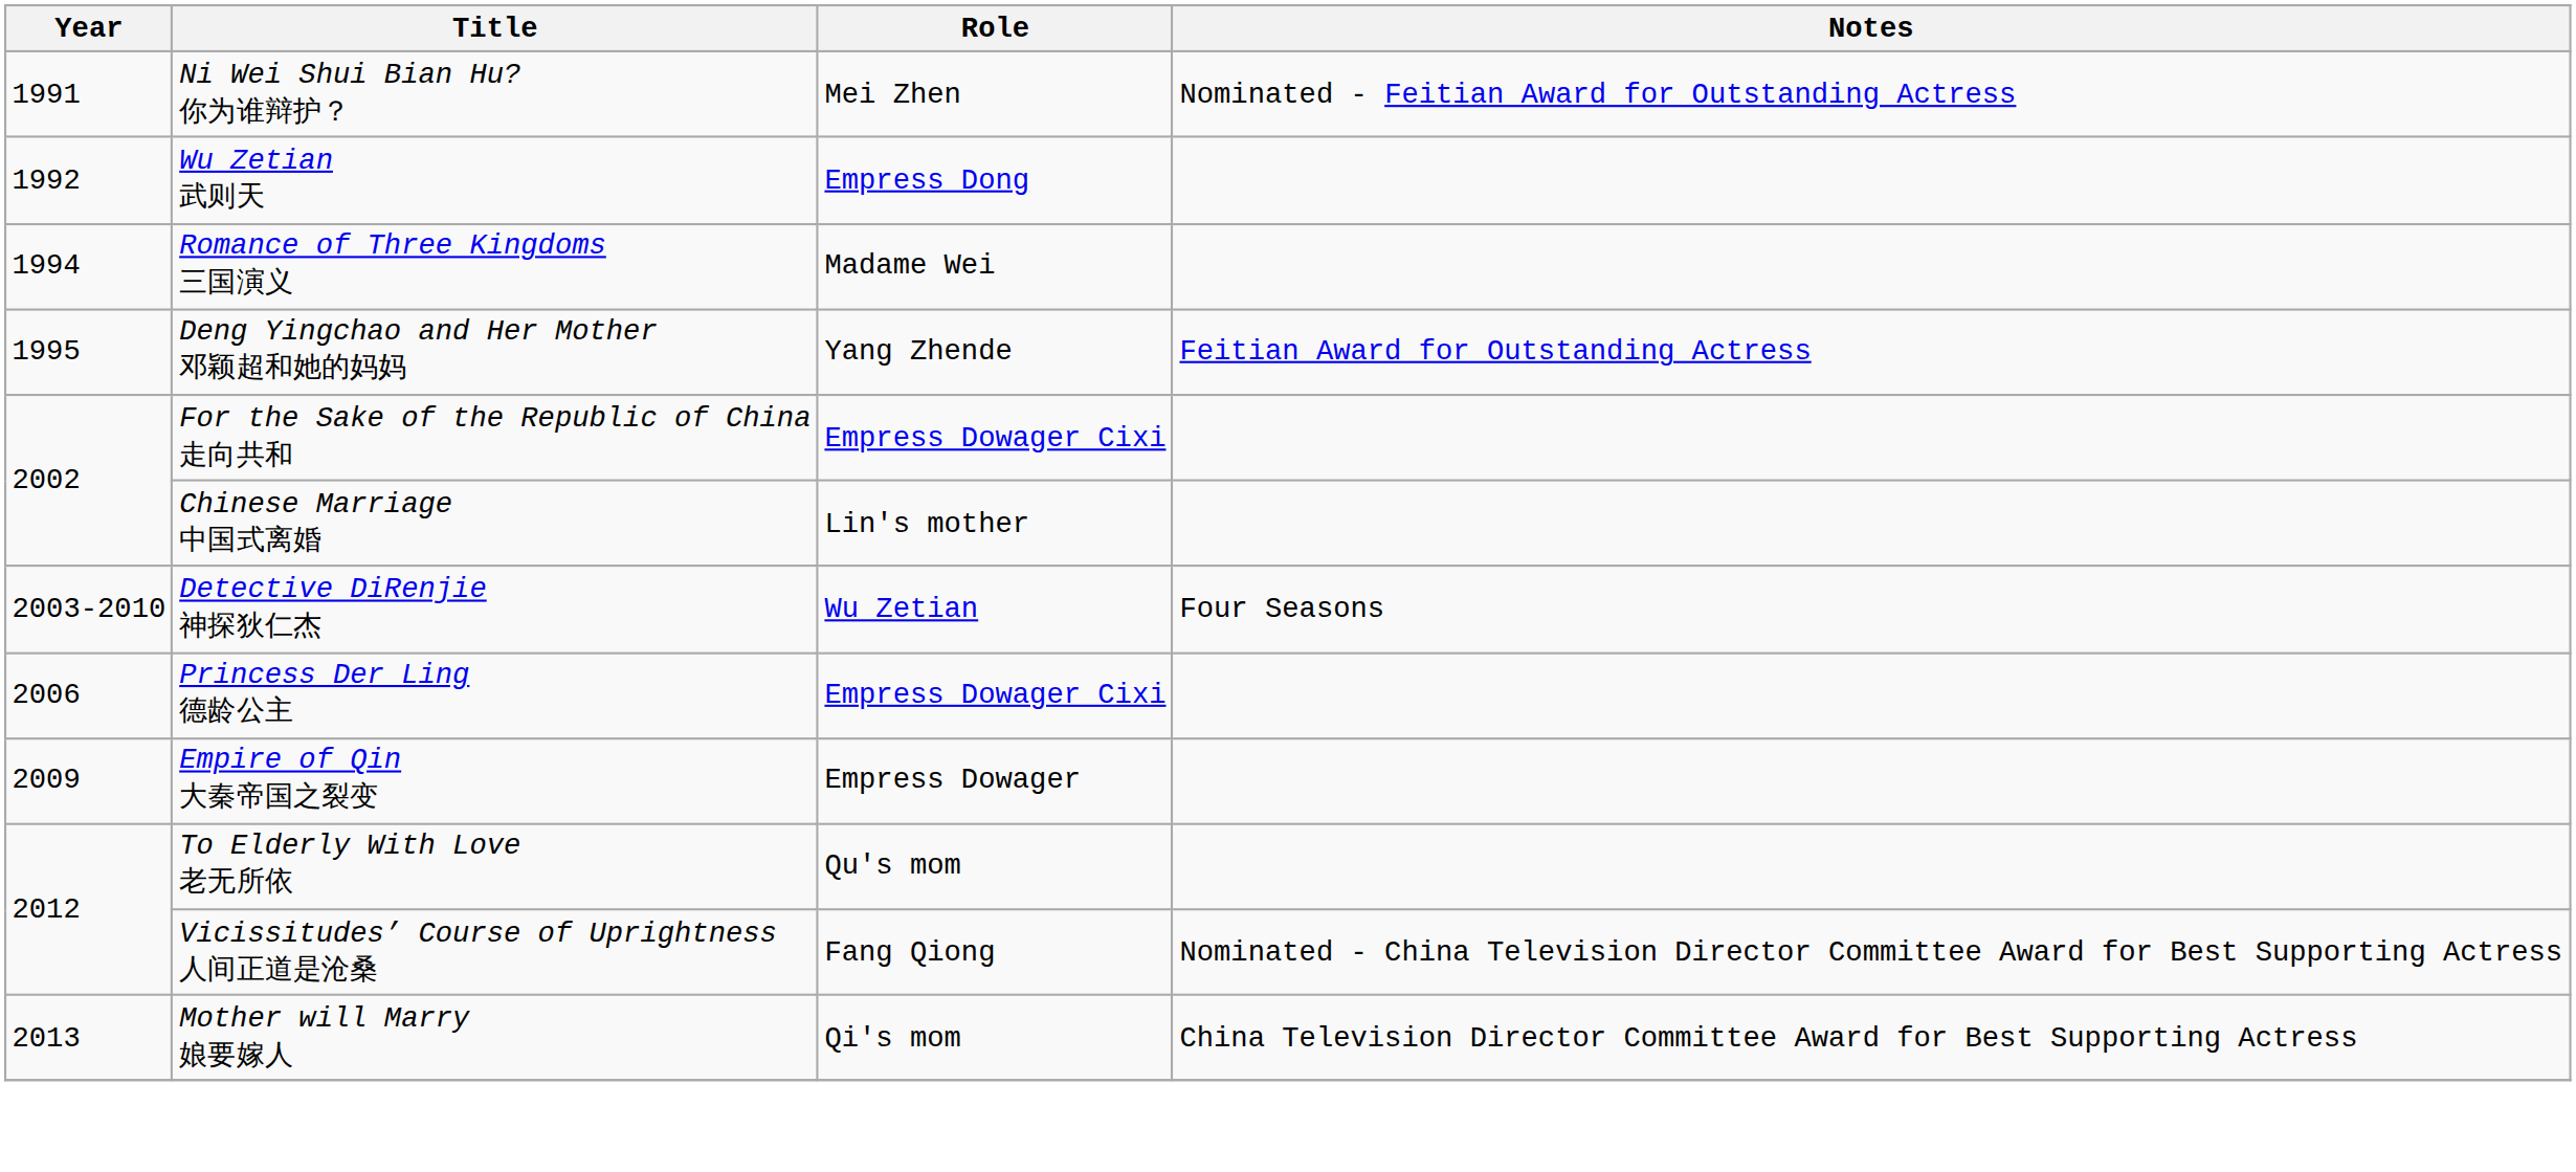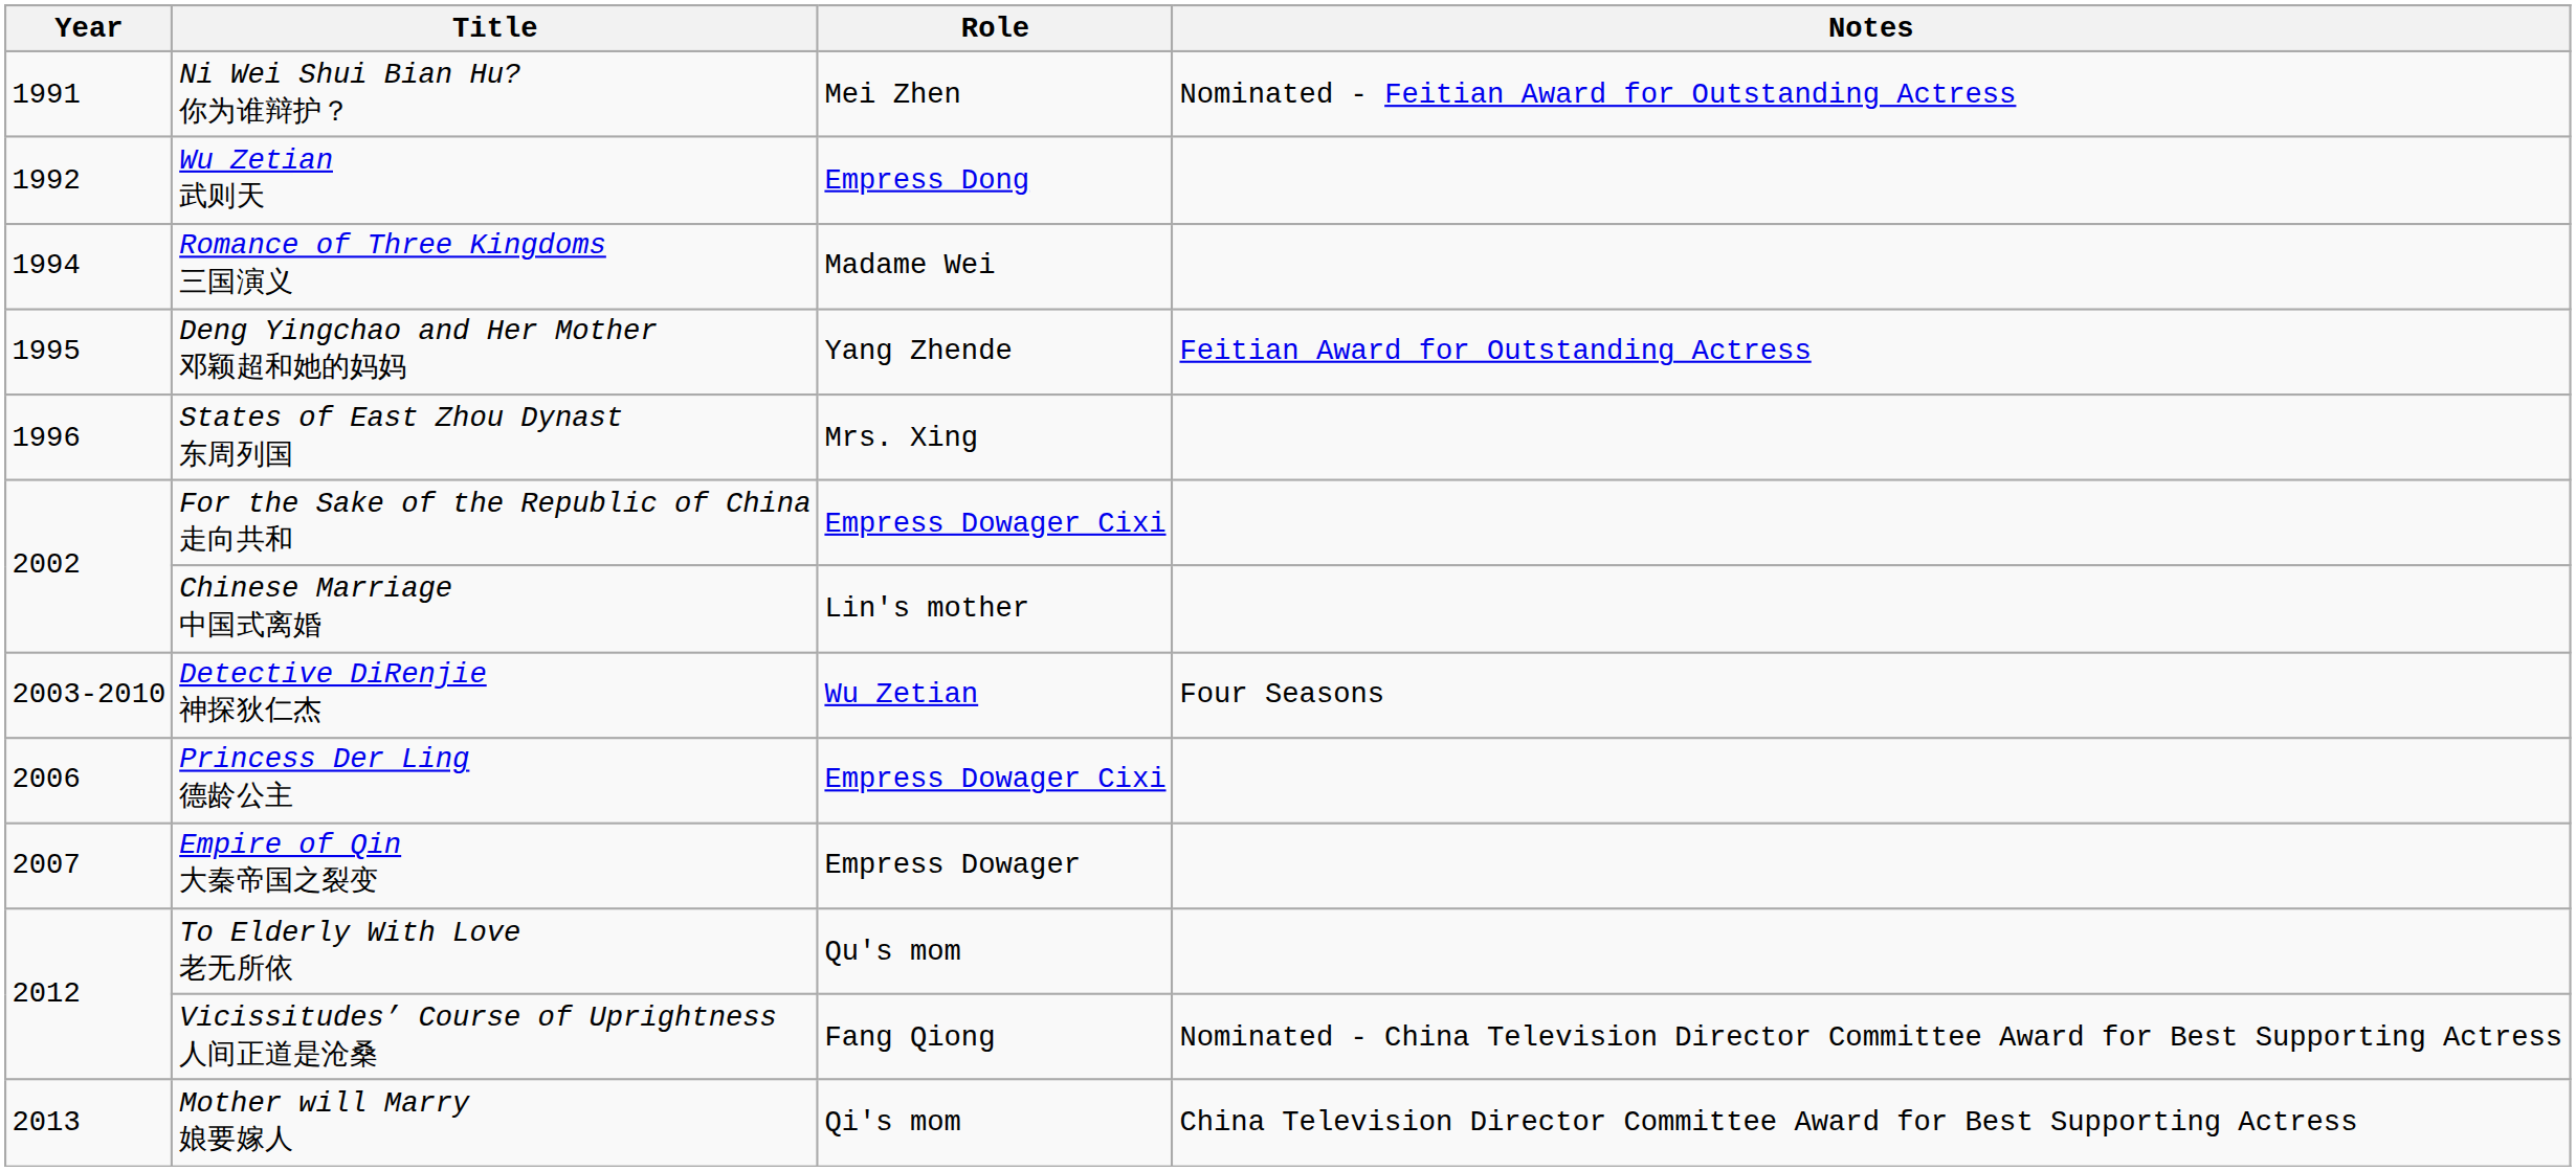+ row: 1996 | States of East Zhou Dynast 东周列国 | Mrs. Xing
Empire of Qin 大秦帝国之裂变 | Year: 2009 -> 2007
